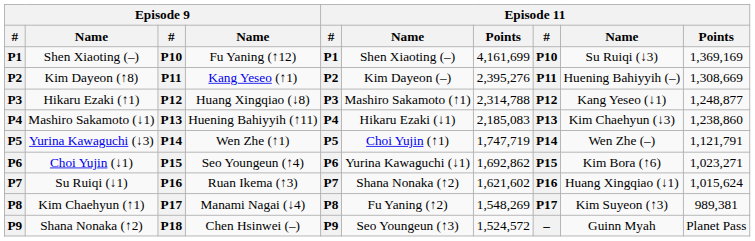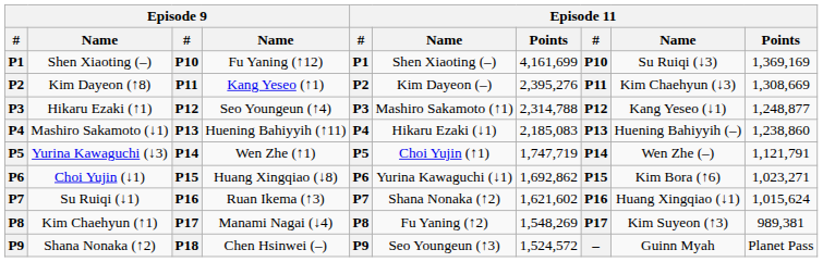Kim Dayeon (↑8) | column 9: Huening Bahiyyih (–) -> Kim Chaehyun (↓3)
Hikaru Ezaki (↑1) | column 4: Huang Xingqiao (↓8) -> Seo Youngeun (↑4)
Mashiro Sakamoto (↓1) | column 9: Kim Chaehyun (↓3) -> Huening Bahiyyih (–)
Choi Yujin (↓1) | column 4: Seo Youngeun (↑4) -> Huang Xingqiao (↓8)
